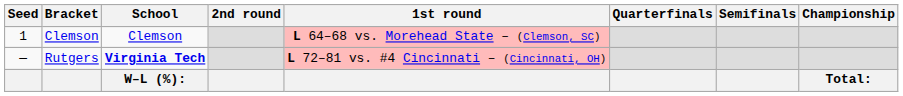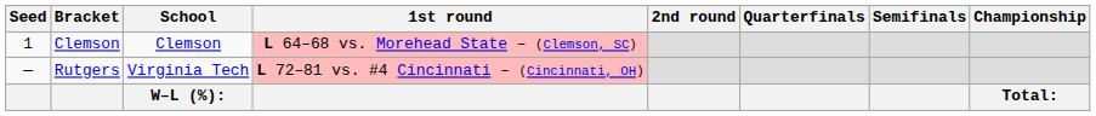columns swapped: 1st round <-> 2nd round
Rutgers | School: bold -> normal
